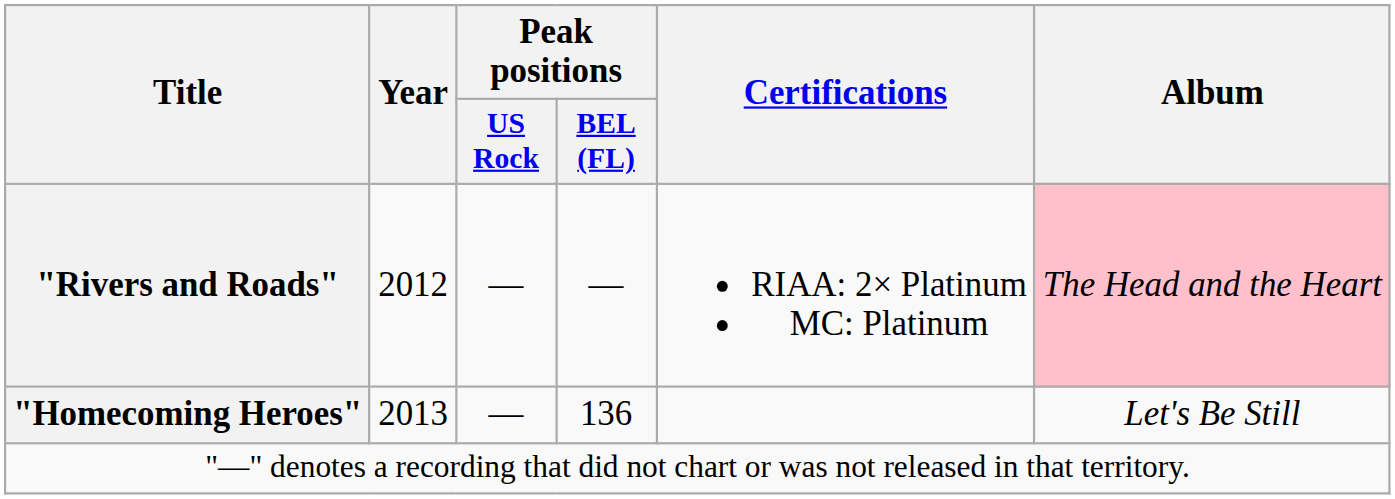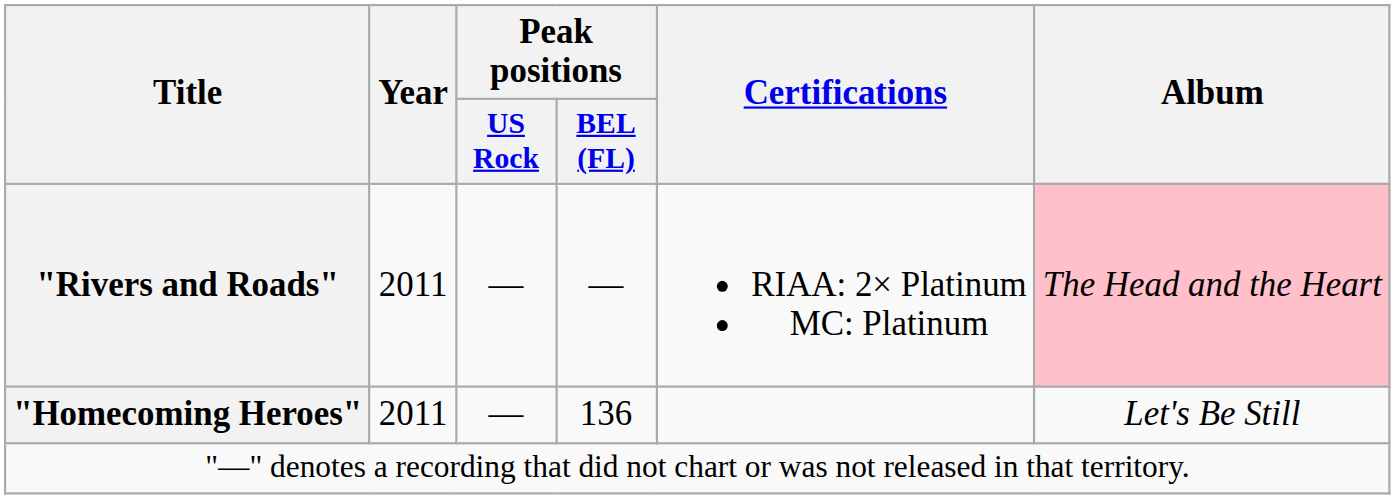"Rivers and Roads" | Year: 2012 -> 2011
"Homecoming Heroes" | Year: 2013 -> 2011
